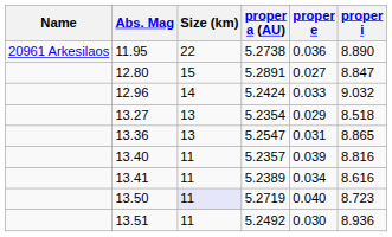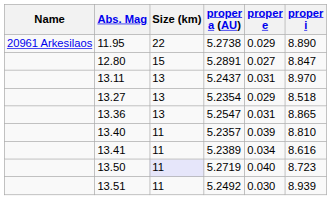11.95 | proper e: 0.036 -> 0.029
- row: 12.96 | 14 | 5.2424 | 0.033 | 9.032
+ row: 13.11 | 13 | 5.2437 | 0.031 | 8.970
13.40 | proper i: 8.816 -> 8.810
13.51 | proper i: 8.936 -> 8.939
